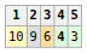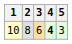10 | 2: 9 -> 8
